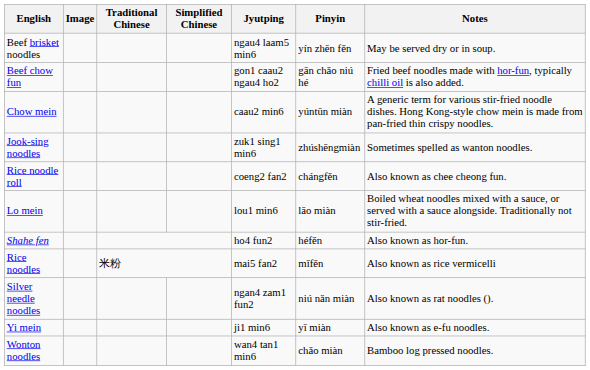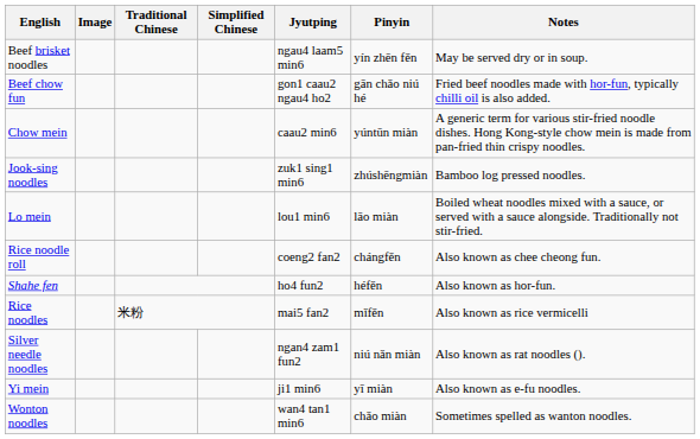Jook-sing noodles | Notes: Sometimes spelled as wanton noodles. -> Bamboo log pressed noodles.
rows swapped: Lo mein <-> Rice noodle roll
Wonton noodles | Notes: Bamboo log pressed noodles. -> Sometimes spelled as wanton noodles.
